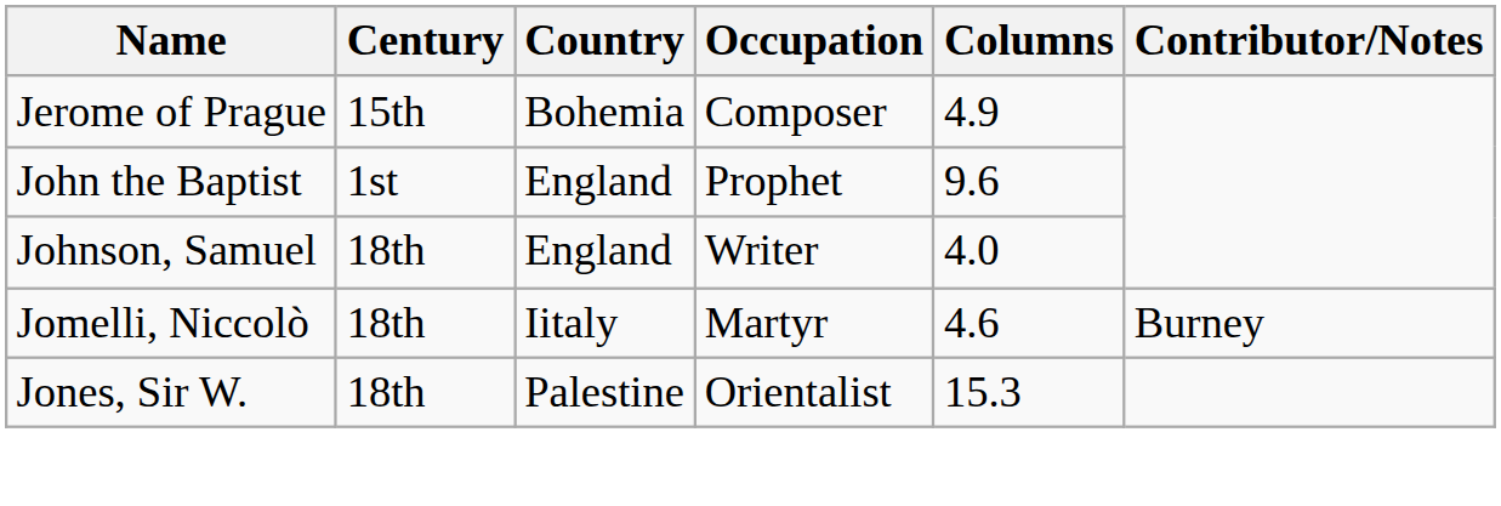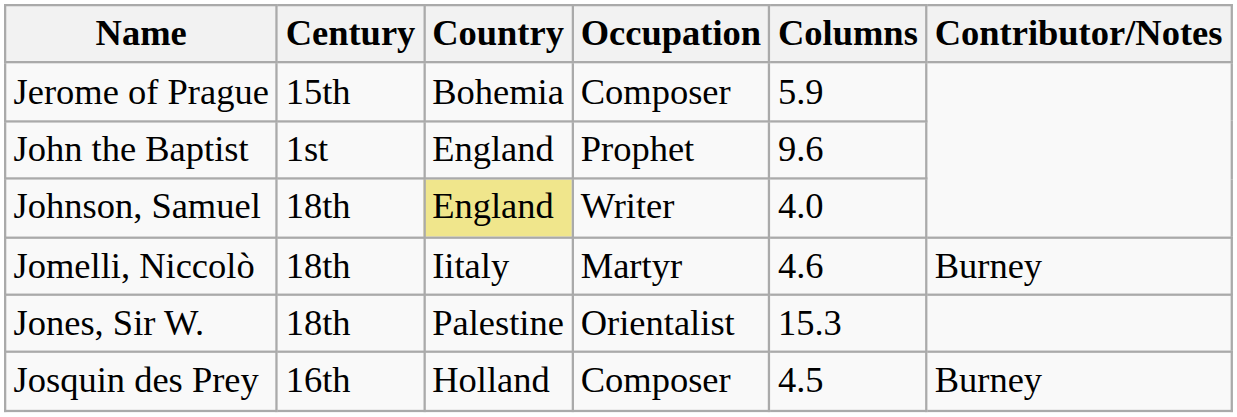Jerome of Prague | Columns: 4.9 -> 5.9
Johnson, Samuel | Country: no background -> khaki background
+ row: Josquin des Prey | 16th | Holland | Composer | 4.5 | Burney
